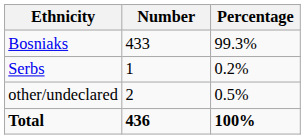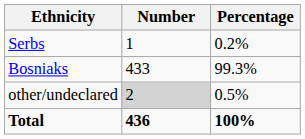rows swapped: Bosniaks <-> Serbs
other/undeclared | Number: no background -> lightgrey background
